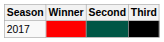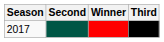columns swapped: Winner <-> Second
